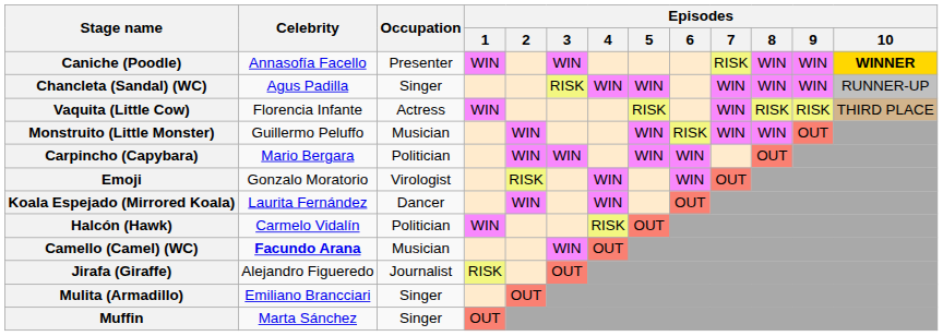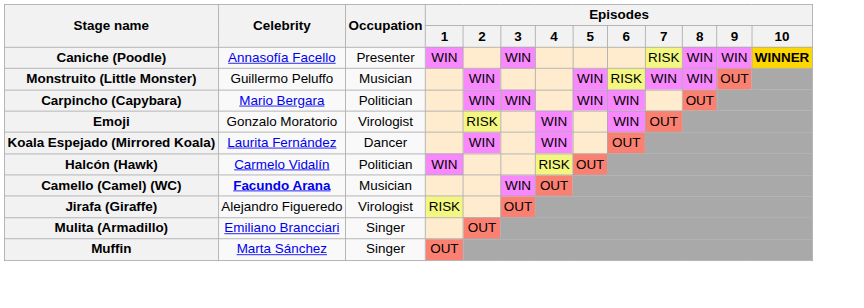- row: Chancleta (Sandal) (WC) | Agus Padilla | Singer | RISK | WIN | WIN | WIN | WIN | WIN | RUNNER-UP
- row: Vaquita (Little Cow) | Florencia Infante | Actress | WIN | RISK | WIN | RISK | RISK | THIRD PLACE
Jirafa (Giraffe) | Occupation: Journalist -> Virologist
